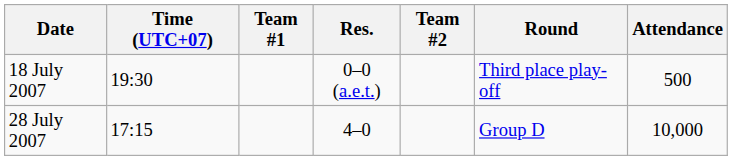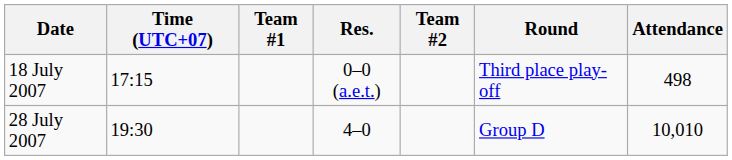18 July 2007 | Time (UTC+07): 19:30 -> 17:15
18 July 2007 | Attendance: 500 -> 498
28 July 2007 | Time (UTC+07): 17:15 -> 19:30
28 July 2007 | Attendance: 10,000 -> 10,010
